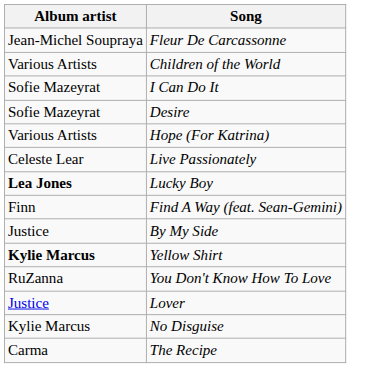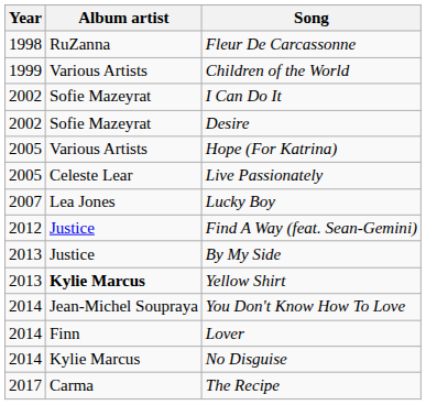+ column: Year | 1998 | 1999 | 2002 | 2002 | 2005 | 2005 | 2007 | 2012 | 2013 | 2013 | 2014 | 2014 | 2014 | 2017
Fleur De Carcassonne | Album artist: Jean-Michel Soupraya -> RuZanna
Lucky Boy | Album artist: bold -> normal
Find A Way (feat. Sean-Gemini) | Album artist: Finn -> Justice
You Don't Know How To Love | Album artist: RuZanna -> Jean-Michel Soupraya
Lover | Album artist: Justice -> Finn
